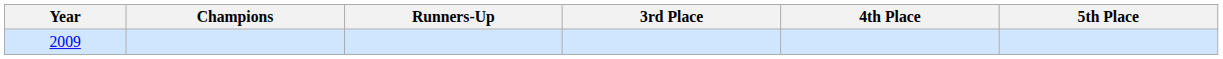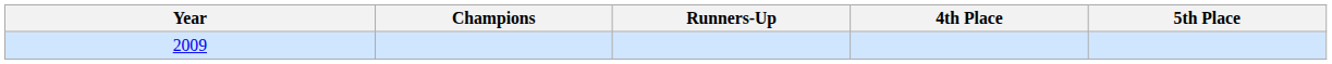- column: 3rd Place
